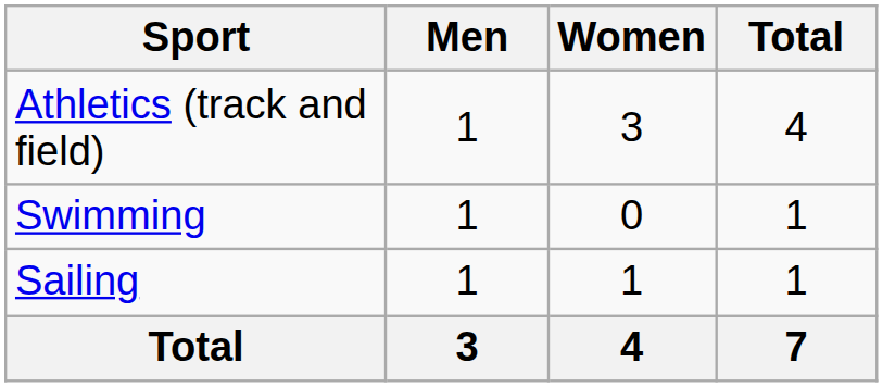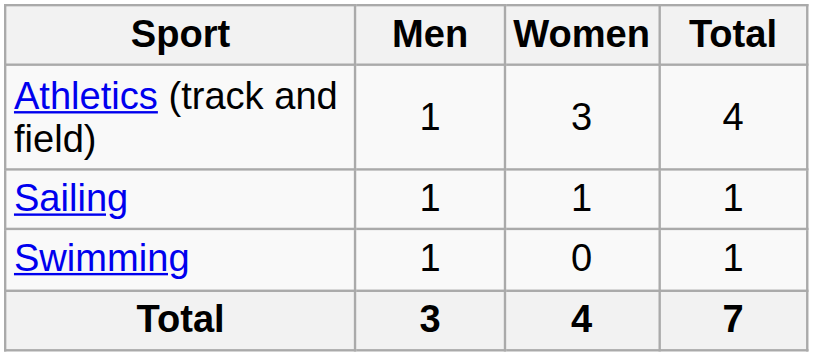rows swapped: Sailing <-> Swimming
